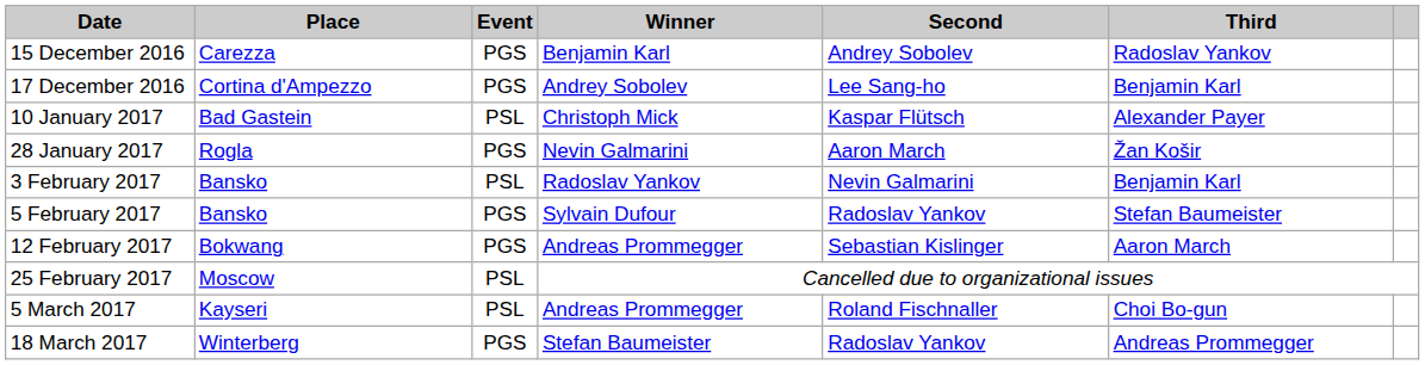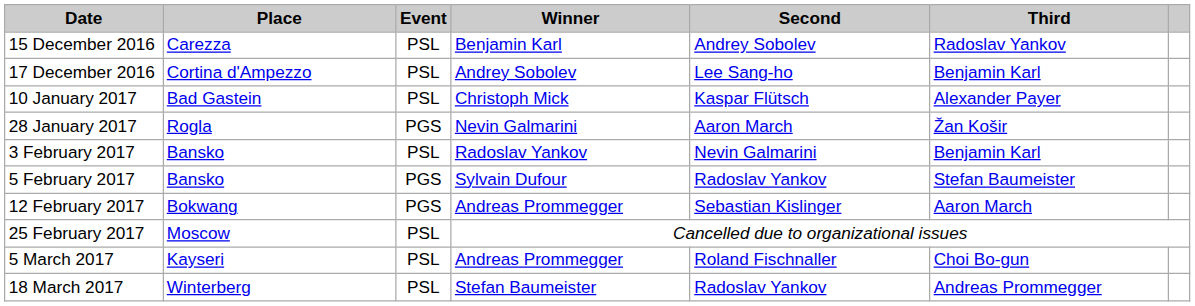15 December 2016 | Event: PGS -> PSL
17 December 2016 | Event: PGS -> PSL
18 March 2017 | Event: PGS -> PSL
